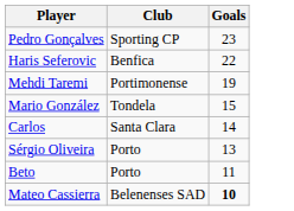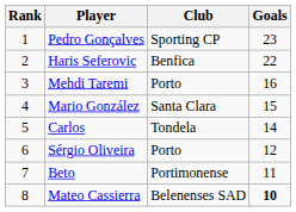+ column: Rank | 1 | 2 | 3 | 4 | 5 | 6 | 7 | 8
Mehdi Taremi | Club: Portimonense -> Porto
Mehdi Taremi | Goals: 19 -> 16
Mario González | Club: Tondela -> Santa Clara
Carlos | Club: Santa Clara -> Tondela
Sérgio Oliveira | Goals: 13 -> 12
Beto | Club: Porto -> Portimonense
